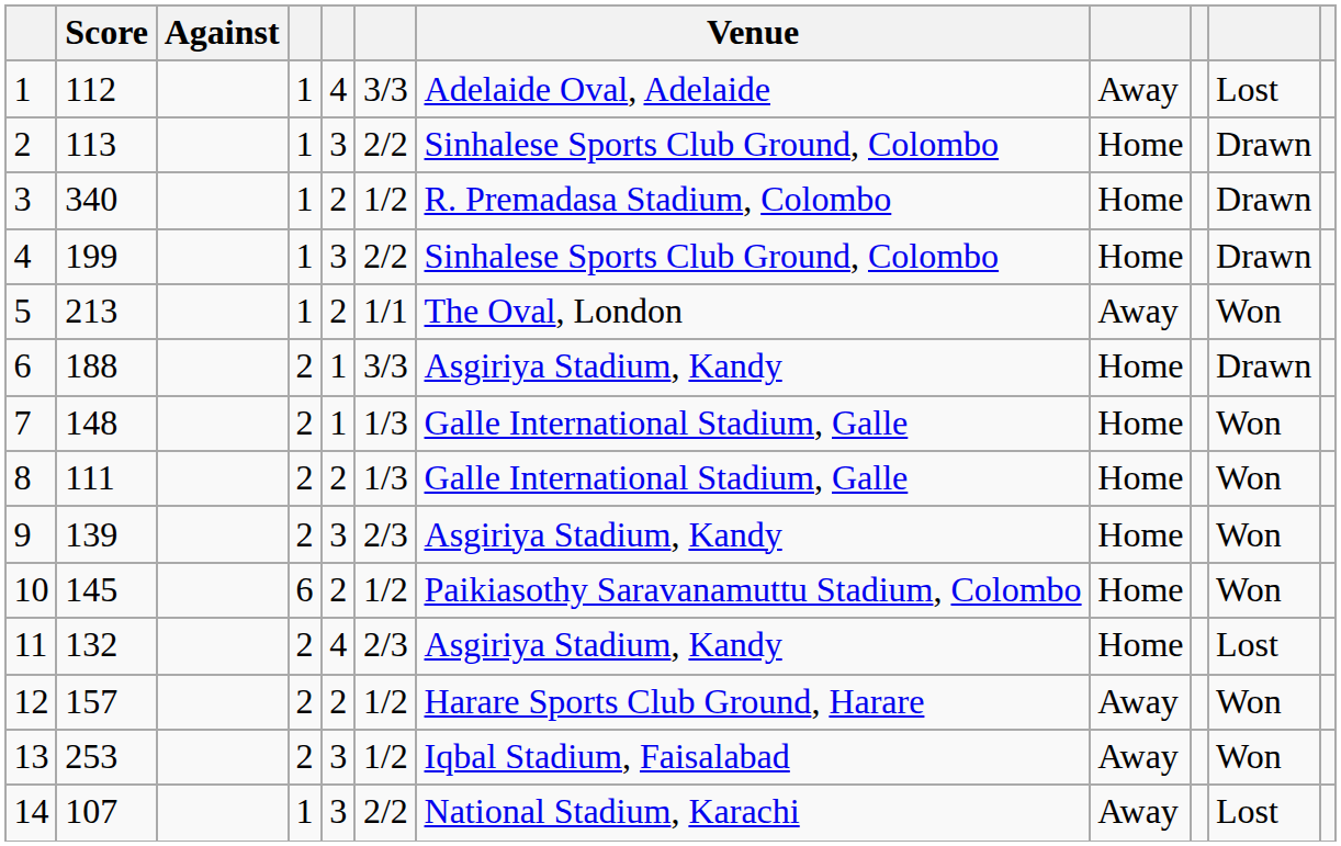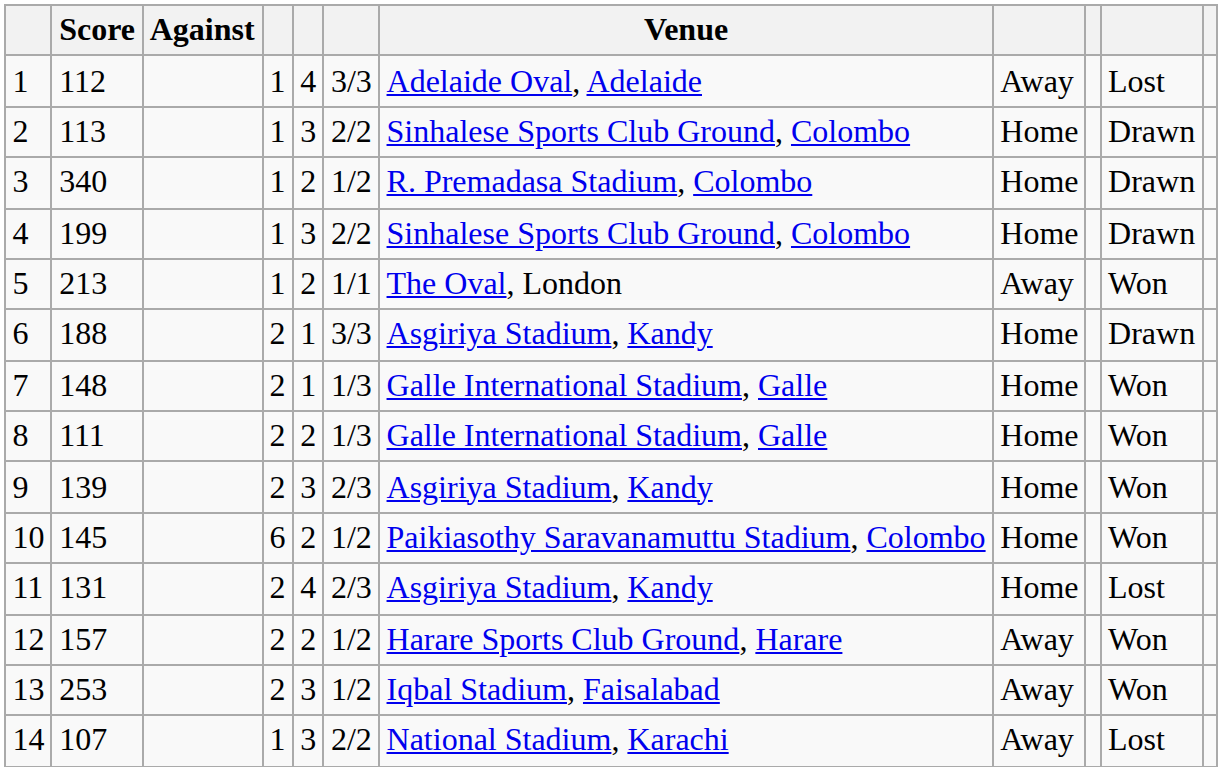11 | Score: 132 -> 131
